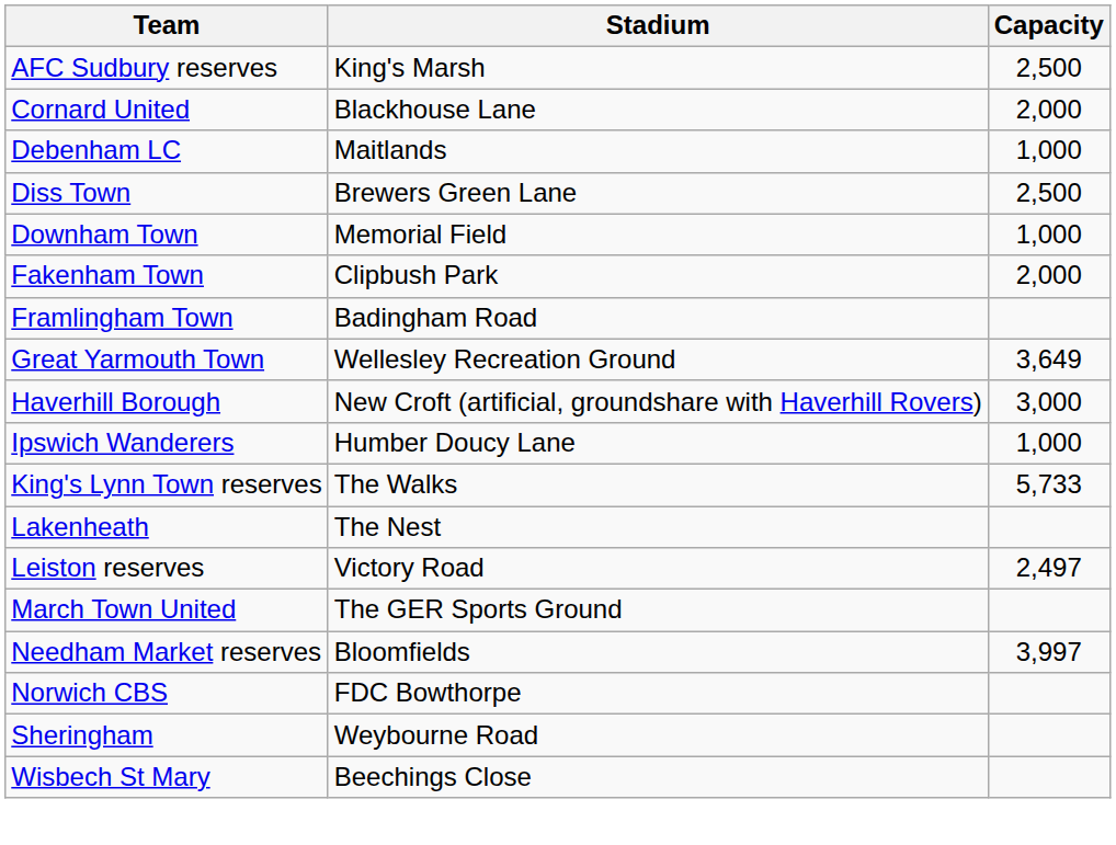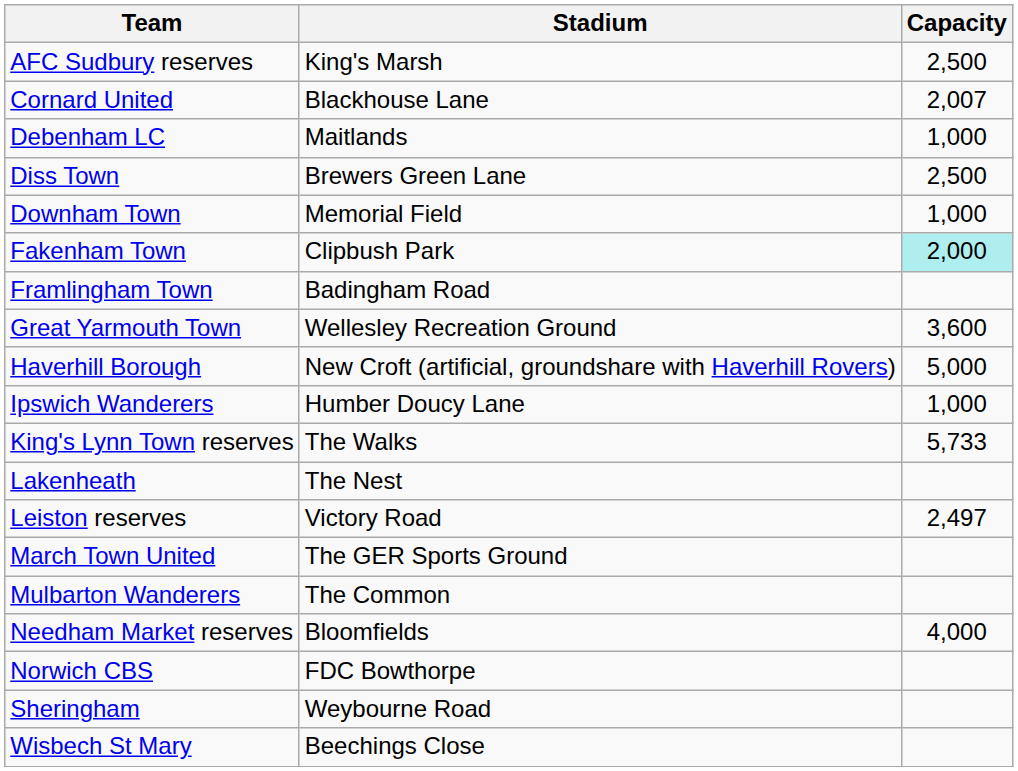Cornard United | Capacity: 2,000 -> 2,007
Fakenham Town | Capacity: no background -> paleturquoise background
Great Yarmouth Town | Capacity: 3,649 -> 3,600
Haverhill Borough | Capacity: 3,000 -> 5,000
+ row: Mulbarton Wanderers | The Common
Needham Market reserves | Capacity: 3,997 -> 4,000
